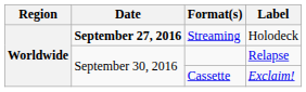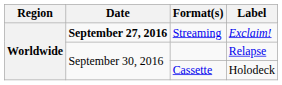Streaming | Label: Holodeck -> Exclaim!
Cassette | Label: Exclaim! -> Holodeck
